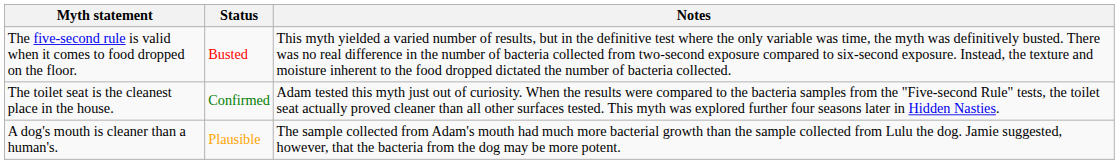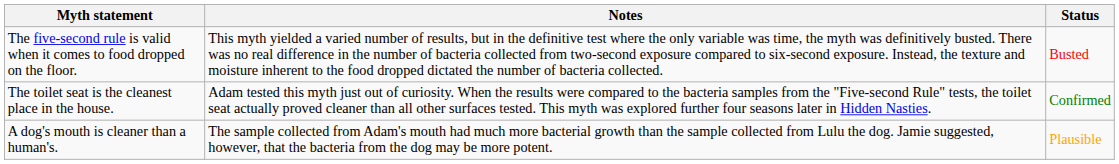columns swapped: Status <-> Notes
